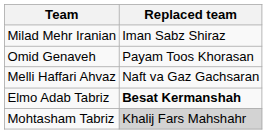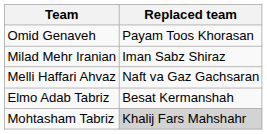rows swapped: Omid Genaveh <-> Milad Mehr Iranian
Elmo Adab Tabriz | Replaced team: bold -> normal
